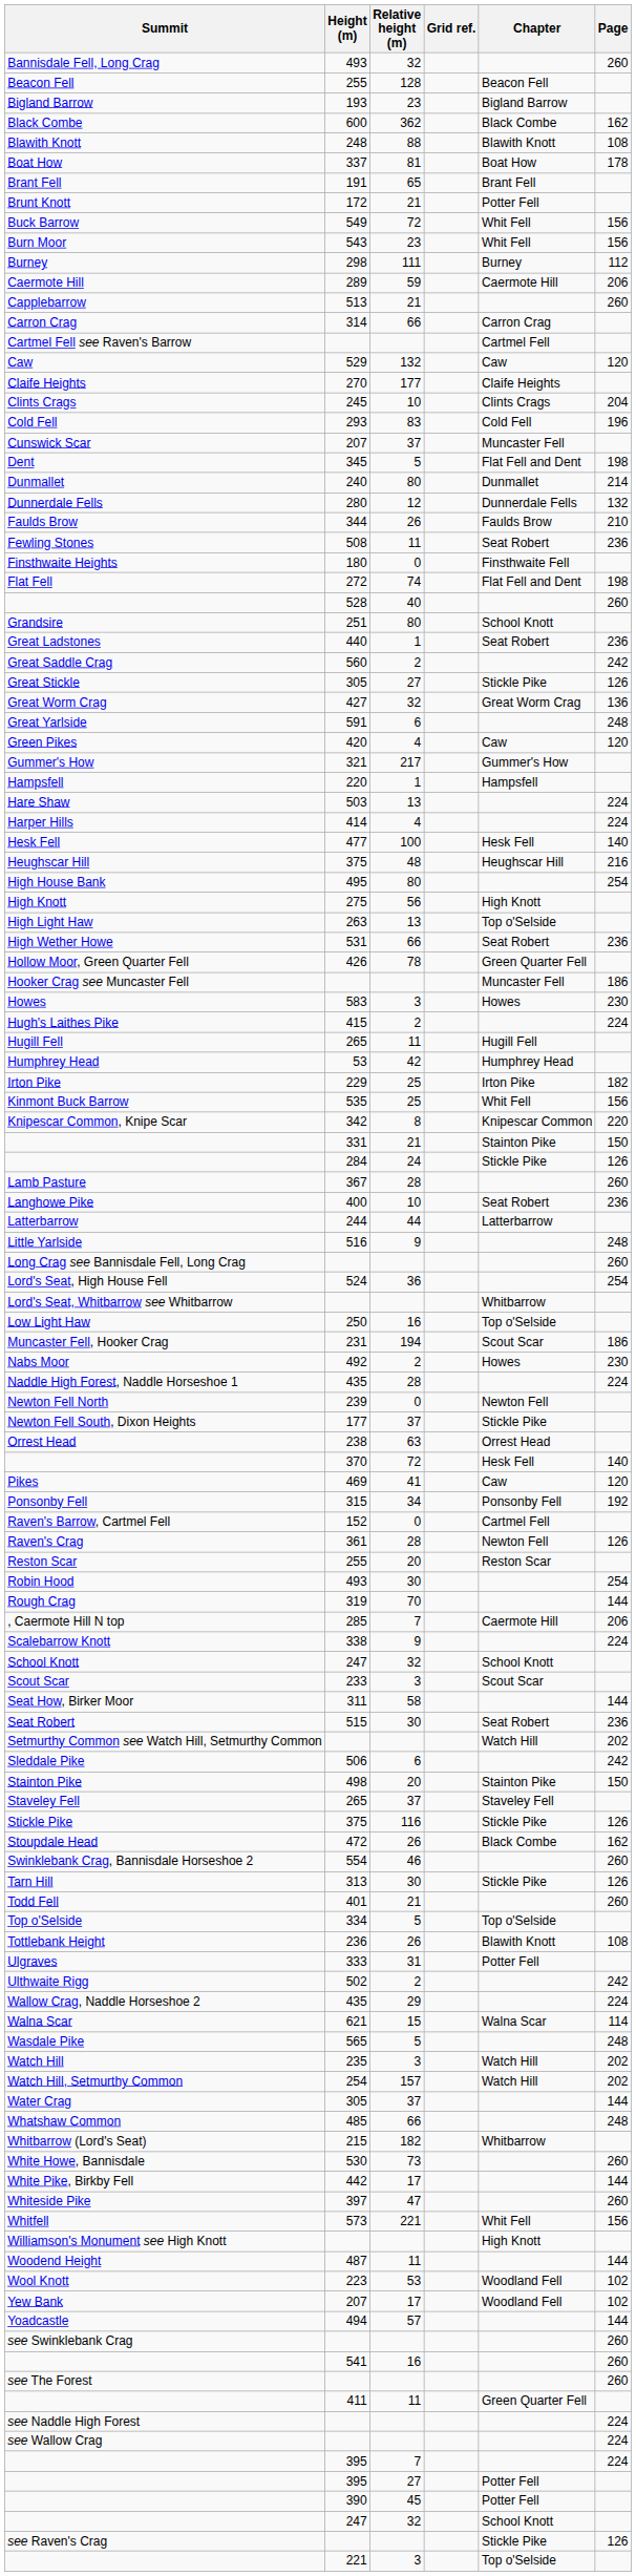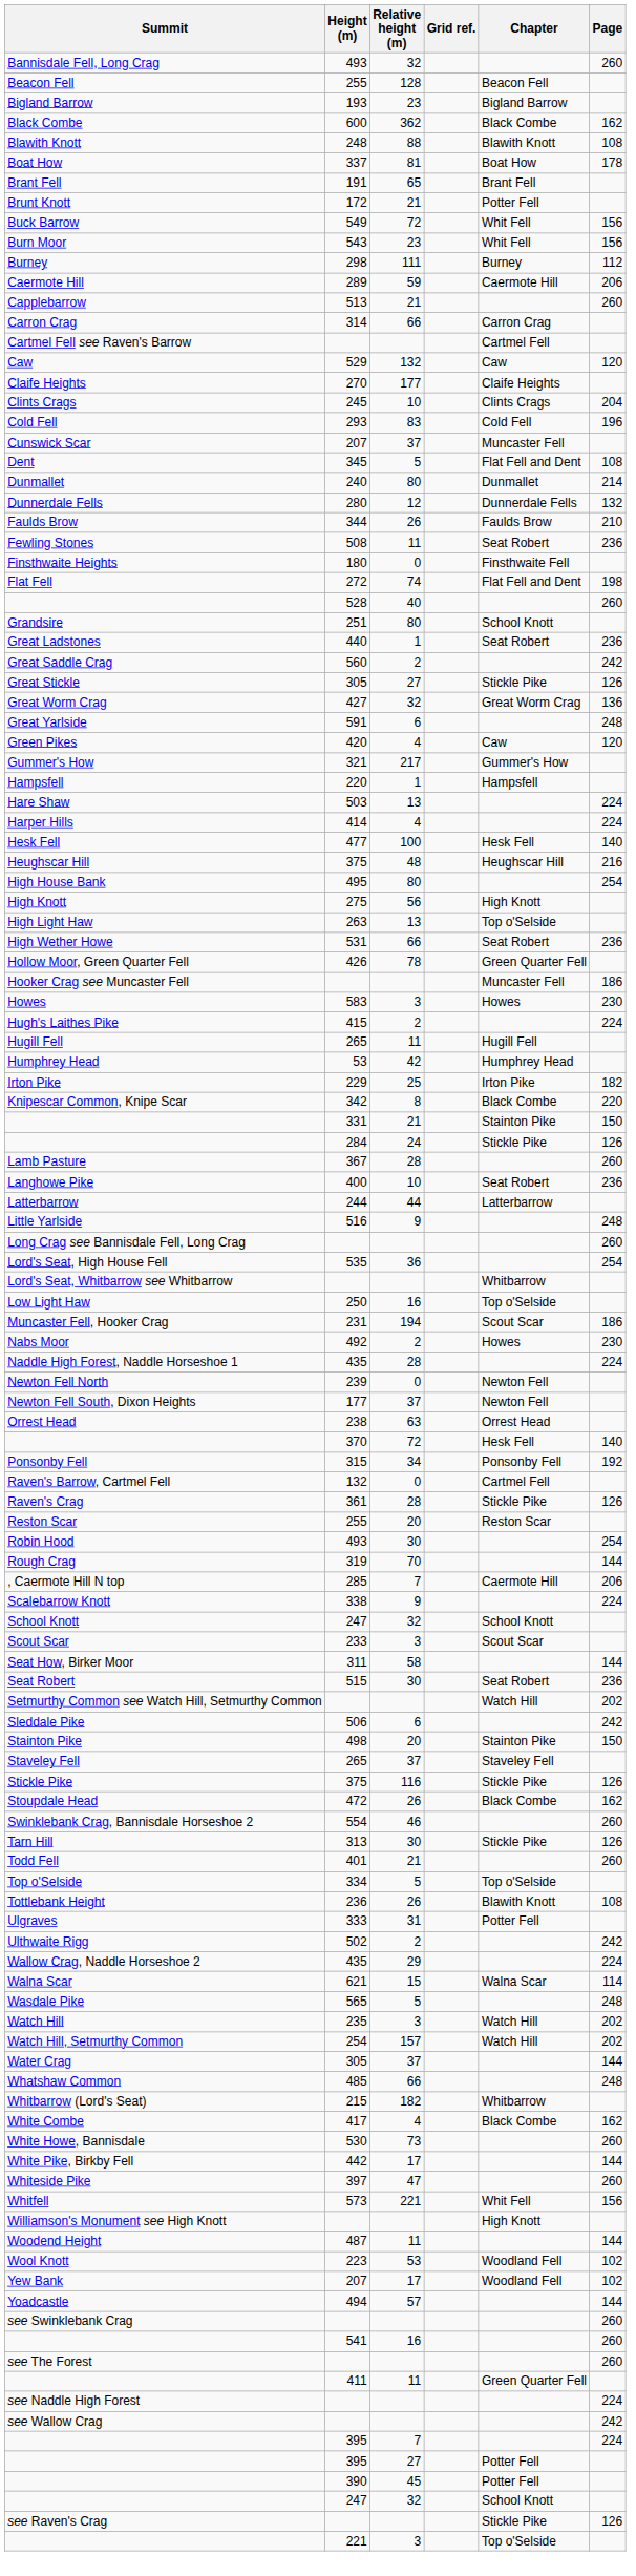Dent | Page: 198 -> 108
- row: Kinmont Buck Barrow | 535 | 25 | Whit Fell | 156
Knipescar Common, Knipe Scar | Chapter: Knipescar Common -> Black Combe
Lord's Seat, High House Fell | Height (m): 524 -> 535
Newton Fell South, Dixon Heights | Chapter: Stickle Pike -> Newton Fell
- row: Pikes | 469 | 41 | Caw | 120
Raven's Barrow, Cartmel Fell | Height (m): 152 -> 132
Raven's Crag | Chapter: Newton Fell -> Stickle Pike
+ row: White Combe | 417 | 4 | Black Combe | 162
see Wallow Crag | Page: 224 -> 242
